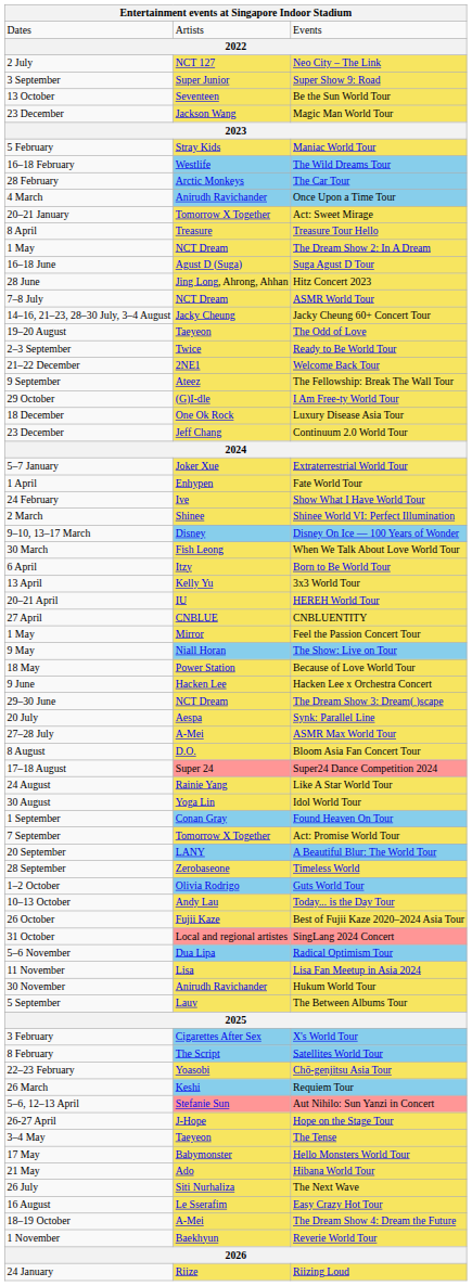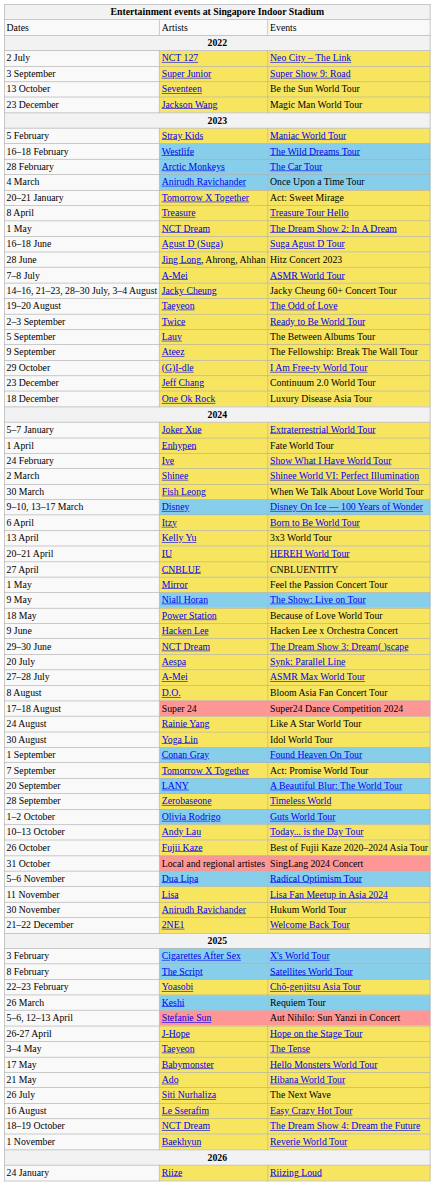ASMR World Tour | column 2: NCT Dream -> A-Mei
rows swapped: The Between Albums Tour <-> Welcome Back Tour
rows swapped: Luxury Disease Asia Tour <-> Continuum 2.0 World Tour
rows swapped: Disney On Ice — 100 Years of Wonder <-> When We Talk About Love World Tour
The Dream Show 4: Dream the Future | column 2: A-Mei -> NCT Dream
